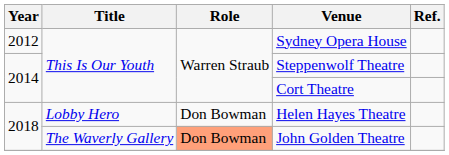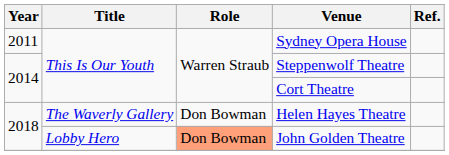Sydney Opera House | Year: 2012 -> 2011
Helen Hayes Theatre | Title: Lobby Hero -> The Waverly Gallery
John Golden Theatre | Title: The Waverly Gallery -> Lobby Hero
